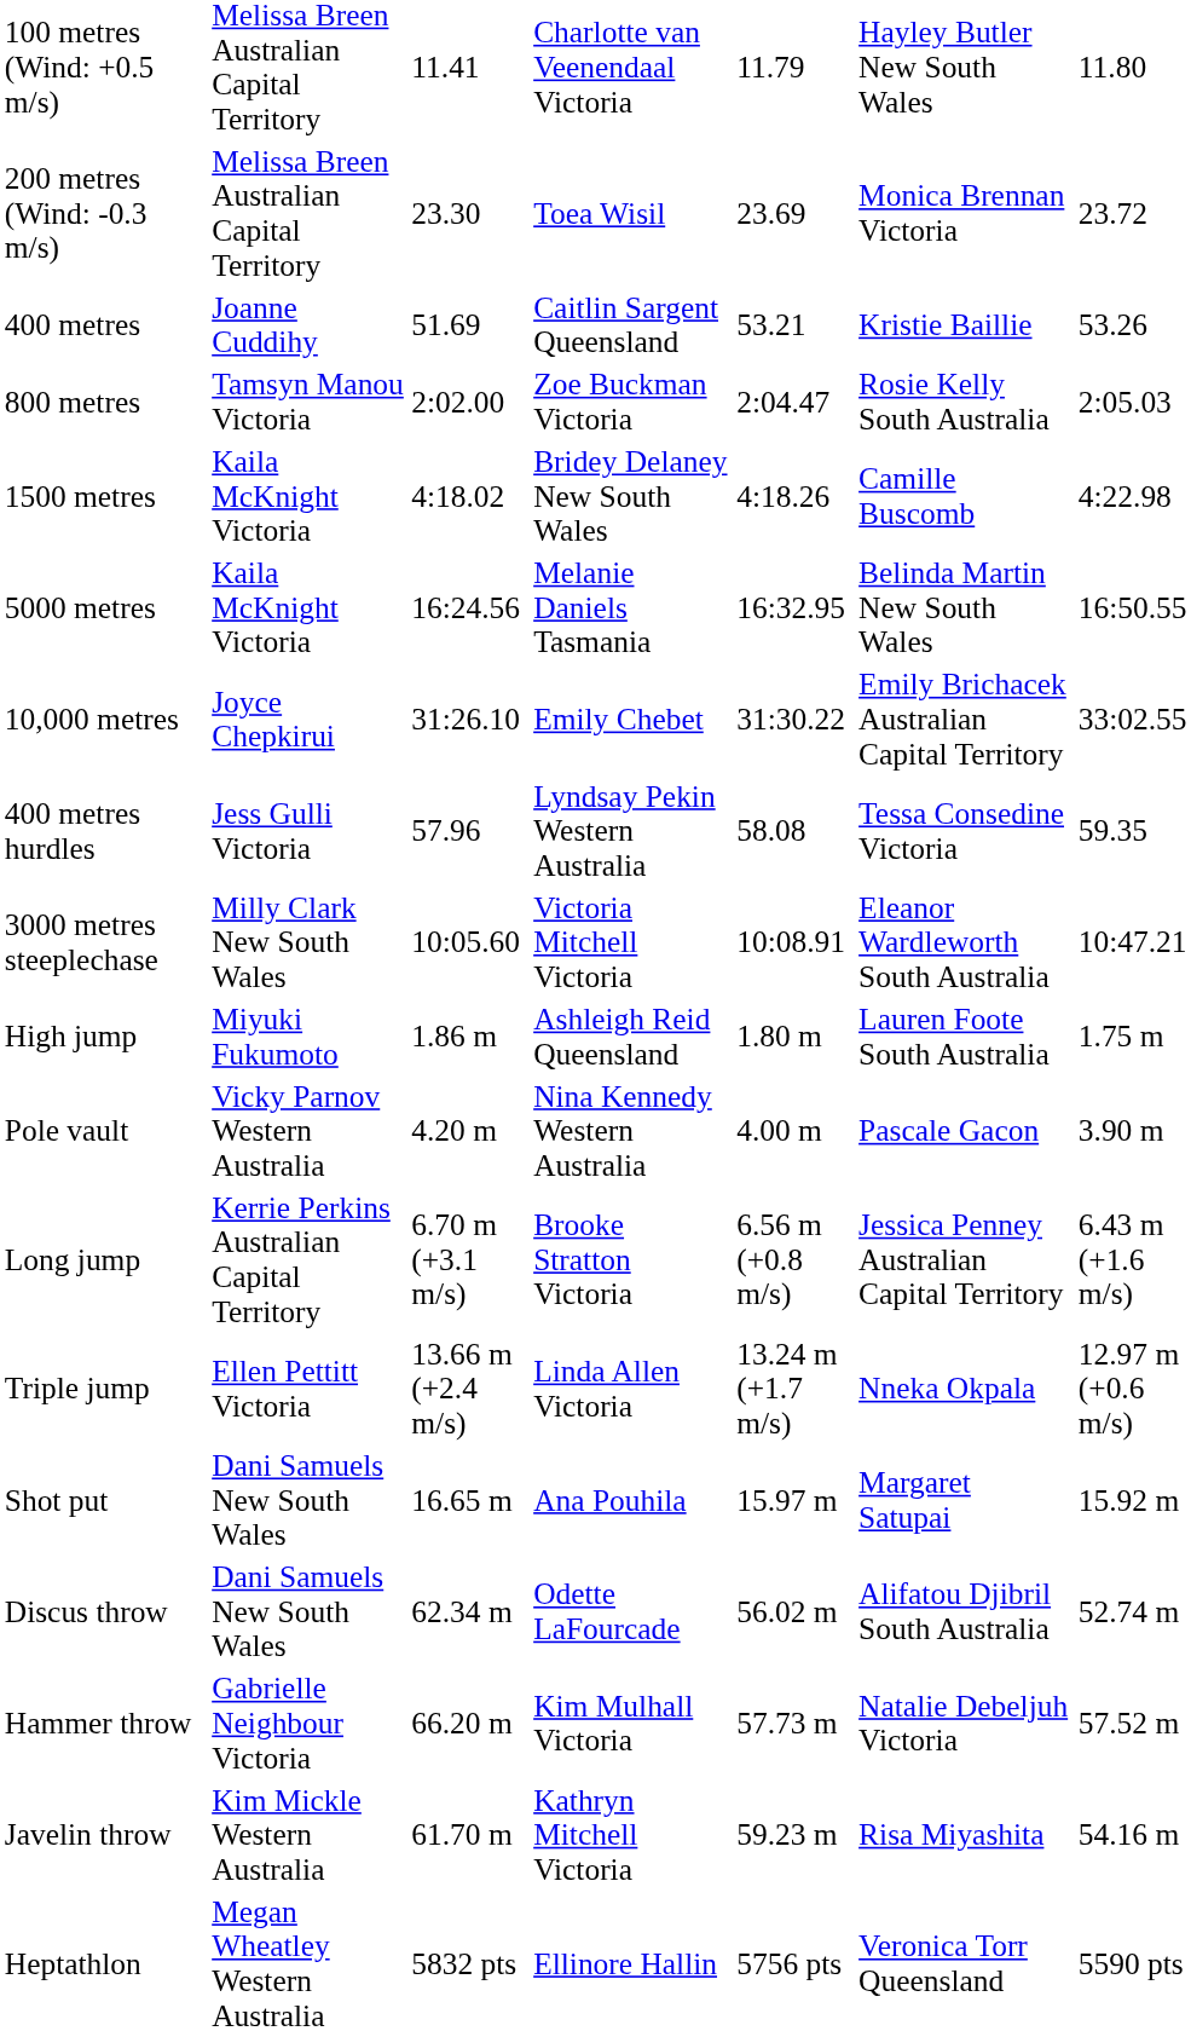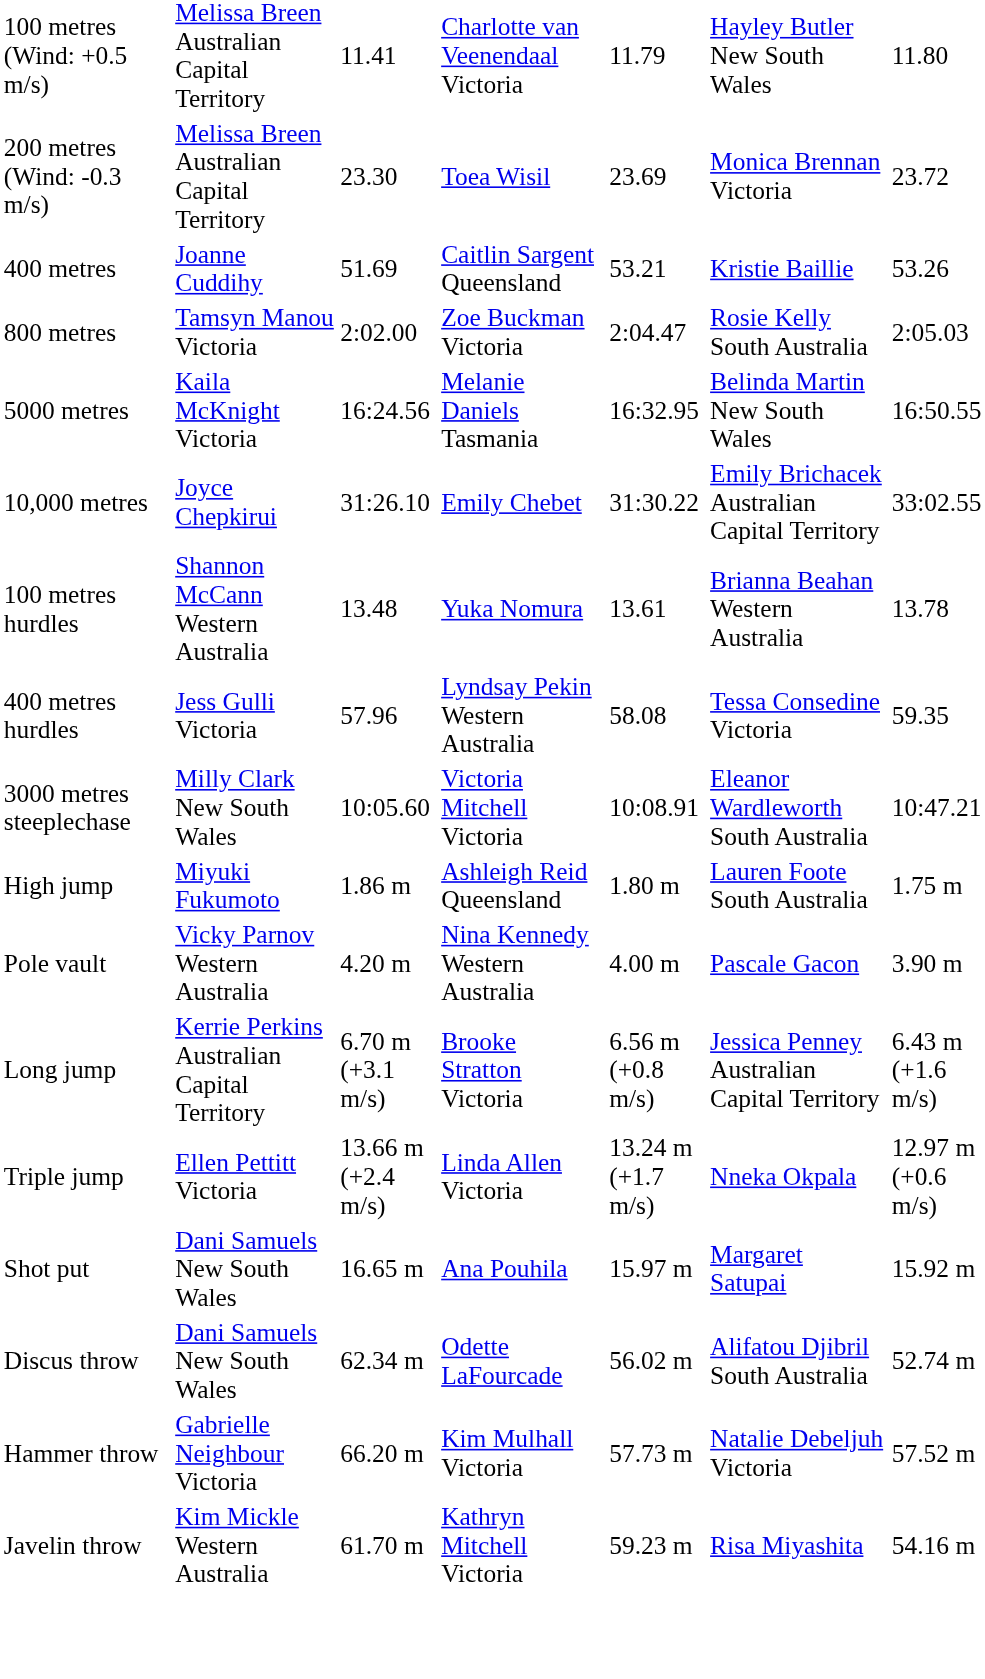- row: 1500 metres | Kaila McKnight Victoria | 4:18.02 | Bridey Delaney New South Wales | 4:18.26 | Camille Buscomb | 4:22.98
+ row: 100 metres hurdles | Shannon McCann Western Australia | 13.48 | Yuka Nomura | 13.61 | Brianna Beahan Western Australia | 13.78
- row: Heptathlon | Megan Wheatley Western Australia | 5832 pts | Ellinore Hallin | 5756 pts | Veronica Torr Queensland | 5590 pts
